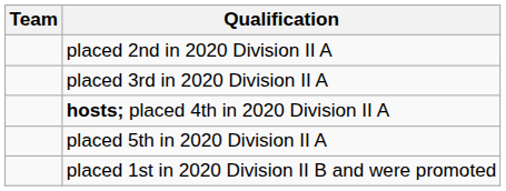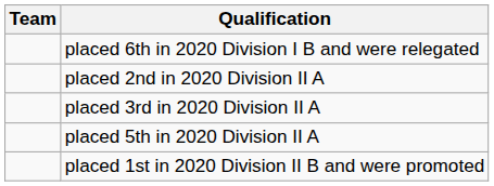+ row: placed 6th in 2020 Division I B and were relegated
- row: hosts; placed 4th in 2020 Division II A
